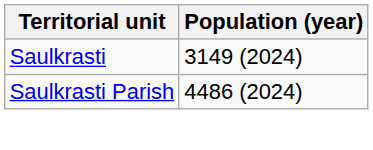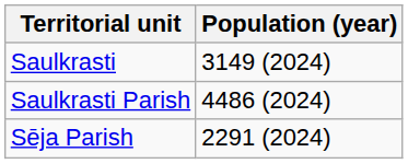+ row: Sēja Parish | 2291 (2024)
